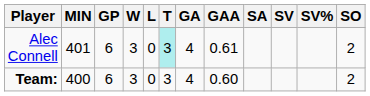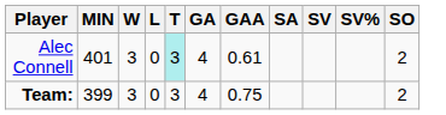- column: GP | 6 | 6
Team: | MIN: 400 -> 399
Team: | GAA: 0.60 -> 0.75
